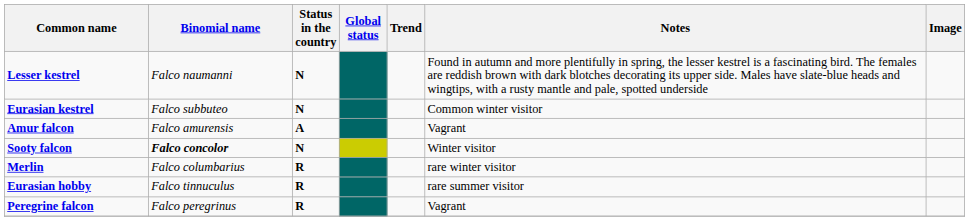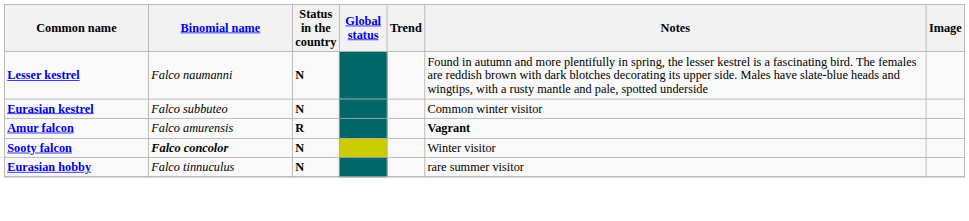Amur falcon | Status in the country: A -> R
Amur falcon | Notes: normal -> bold
- row: Merlin | Falco columbarius | R | rare winter visitor
Eurasian hobby | Status in the country: R -> N
- row: Peregrine falcon | Falco peregrinus | R | Vagrant
